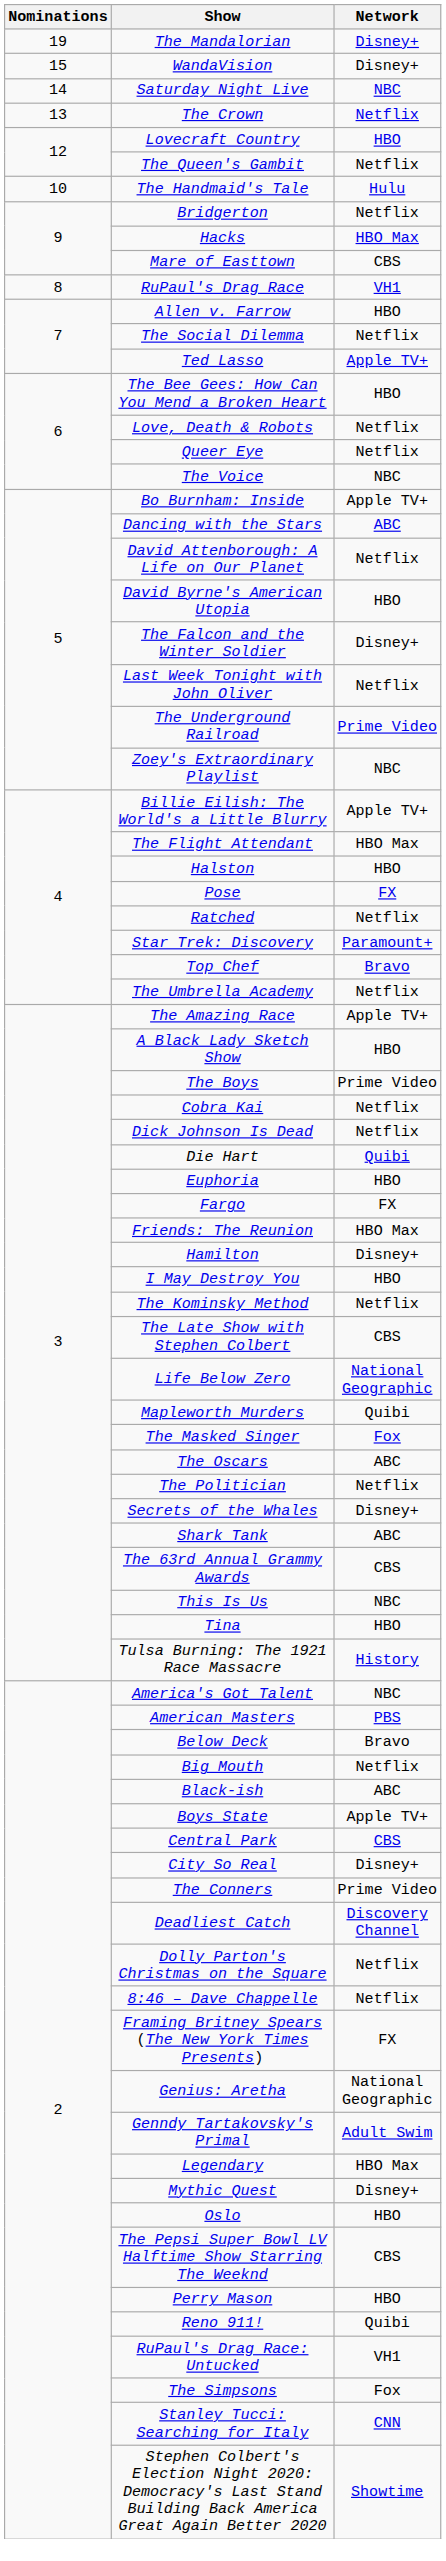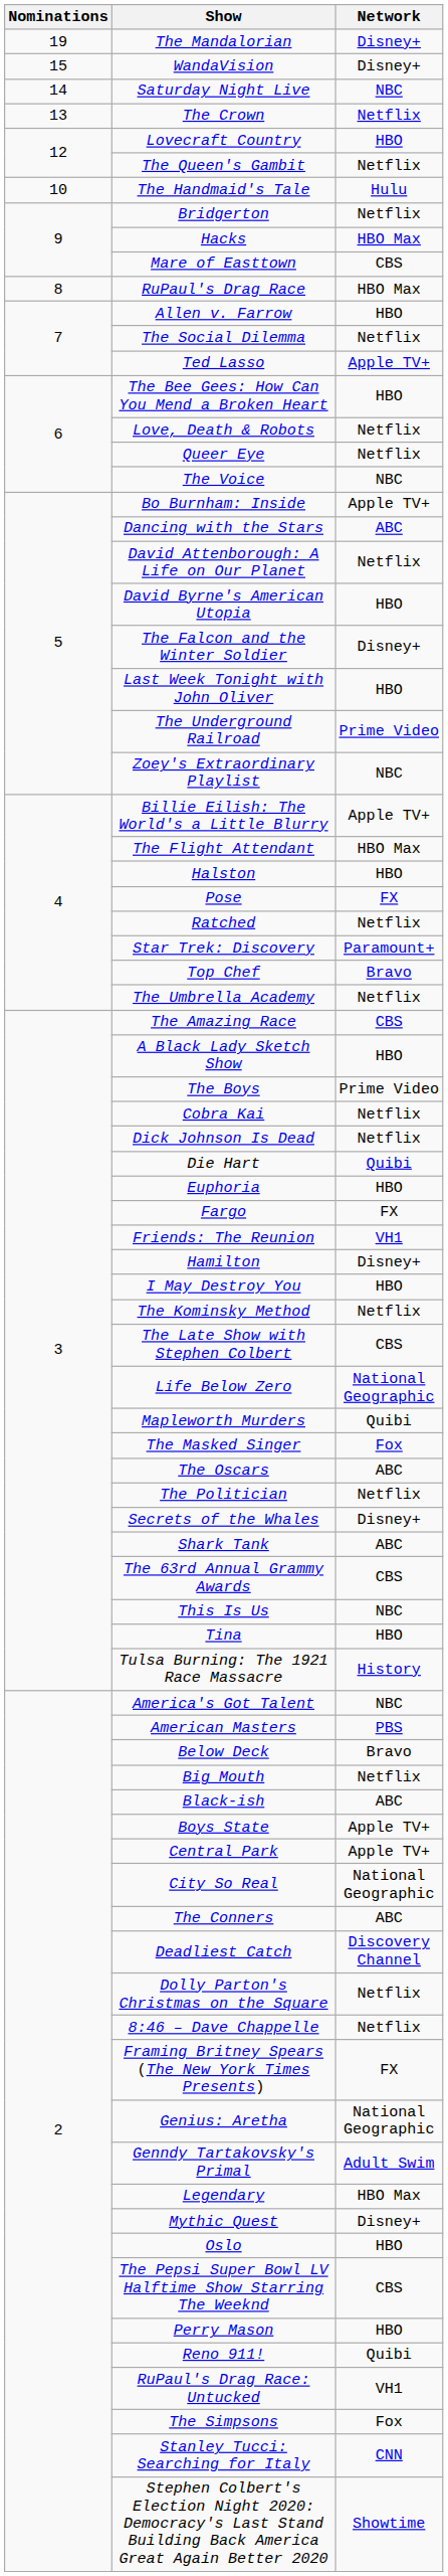RuPaul's Drag Race | Network: VH1 -> HBO Max
Last Week Tonight with John Oliver | Network: Netflix -> HBO
The Amazing Race | Network: Apple TV+ -> CBS
Friends: The Reunion | Network: HBO Max -> VH1
Central Park | Network: CBS -> Apple TV+
City So Real | Network: Disney+ -> National Geographic
The Conners | Network: Prime Video -> ABC
